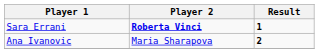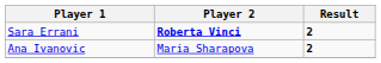Sara Errani | Result: 1 -> 2
